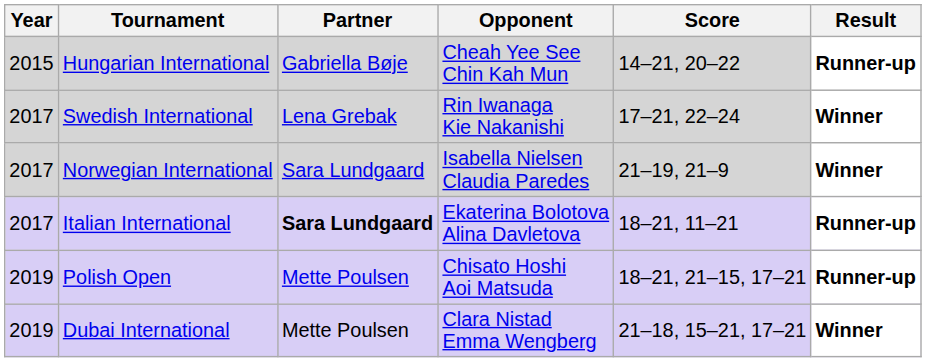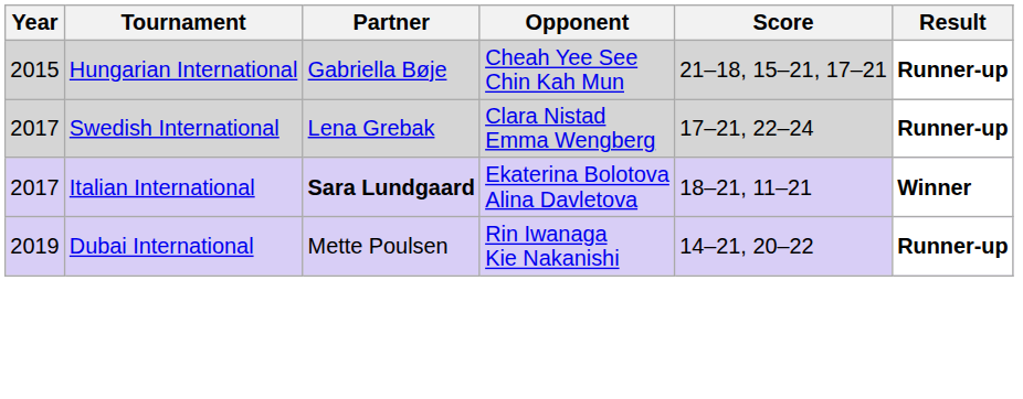Hungarian International | Score: 14–21, 20–22 -> 21–18, 15–21, 17–21
Swedish International | Opponent: Rin Iwanaga Kie Nakanishi -> Clara Nistad Emma Wengberg
Swedish International | Result: Winner -> Runner-up
- row: 2017 | Norwegian International | Sara Lundgaard | Isabella Nielsen Claudia Paredes | 21–19, 21–9 | Winner
Italian International | Result: Runner-up -> Winner
- row: 2019 | Polish Open | Mette Poulsen | Chisato Hoshi Aoi Matsuda | 18–21, 21–15, 17–21 | Runner-up
Dubai International | Opponent: Clara Nistad Emma Wengberg -> Rin Iwanaga Kie Nakanishi
Dubai International | Score: 21–18, 15–21, 17–21 -> 14–21, 20–22
Dubai International | Result: Winner -> Runner-up
